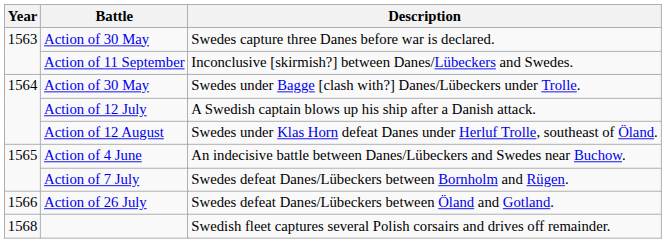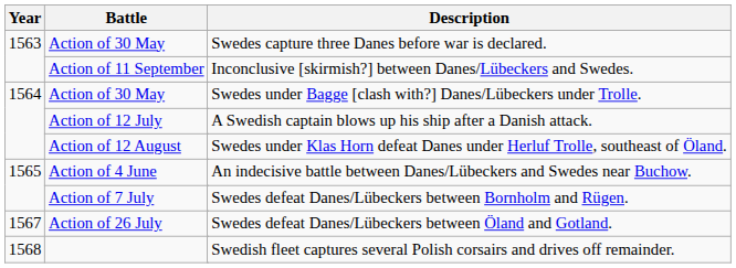Swedes defeat Danes/Lübeckers between Öland and Gotland. | Year: 1566 -> 1567
